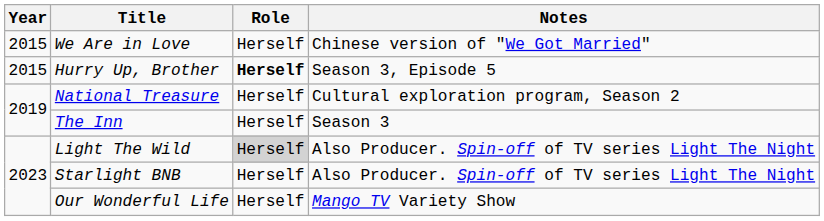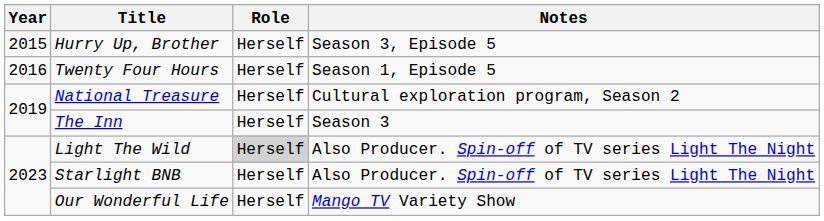- row: 2015 | We Are in Love | Herself | Chinese version of "We Got Married"
Hurry Up, Brother | Role: bold -> normal
+ row: 2016 | Twenty Four Hours | Herself | Season 1, Episode 5
